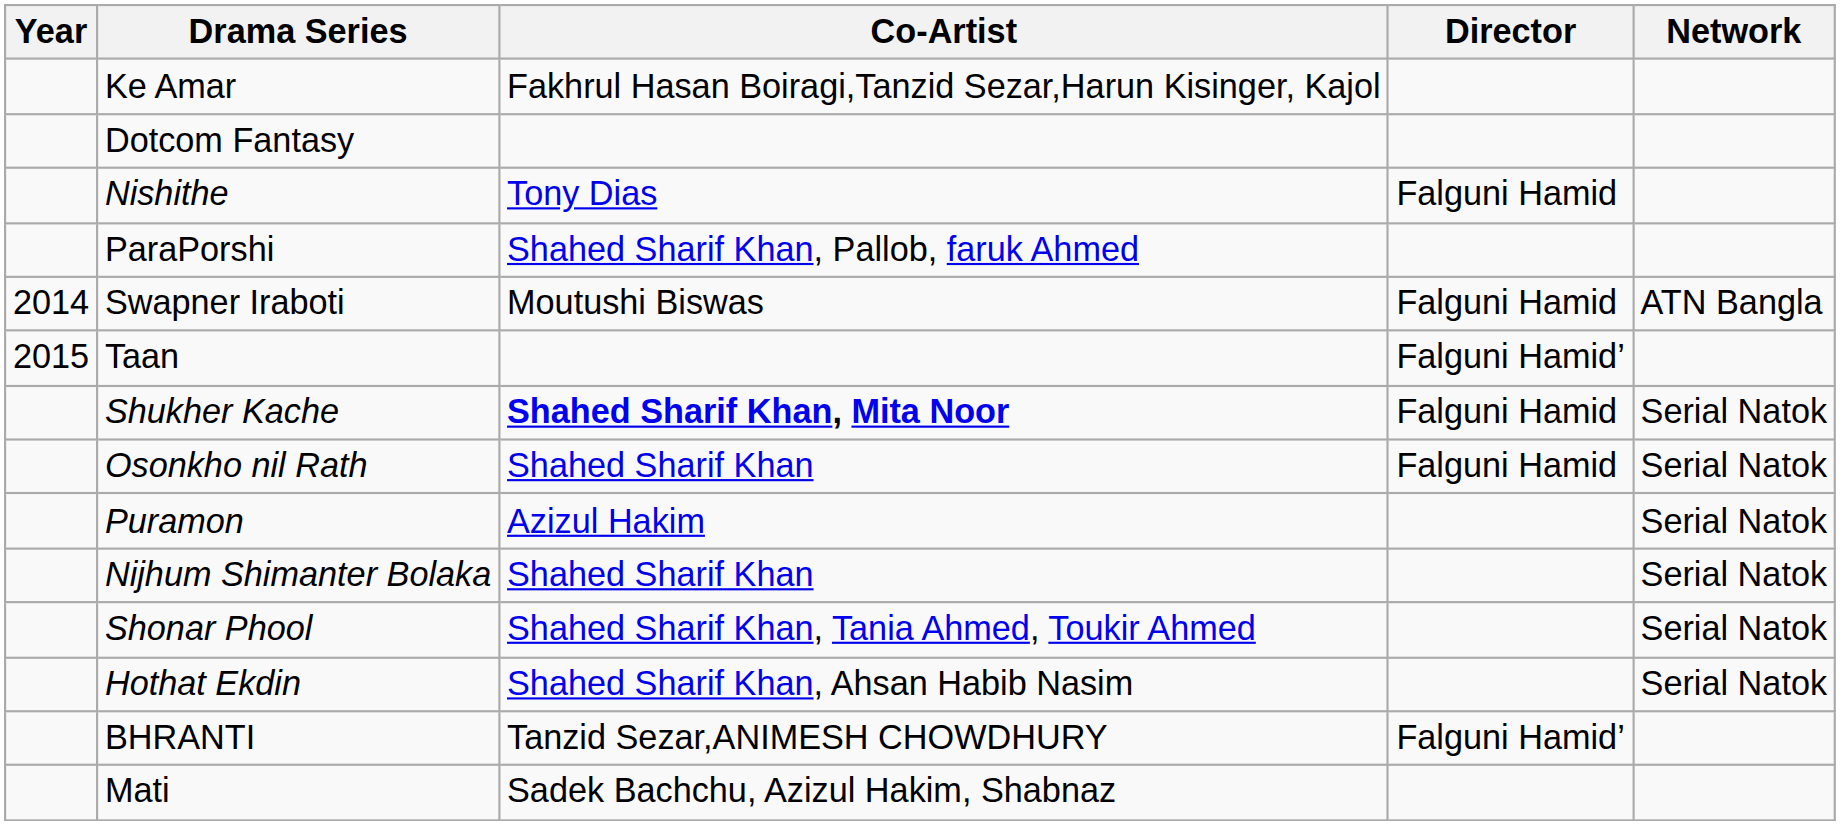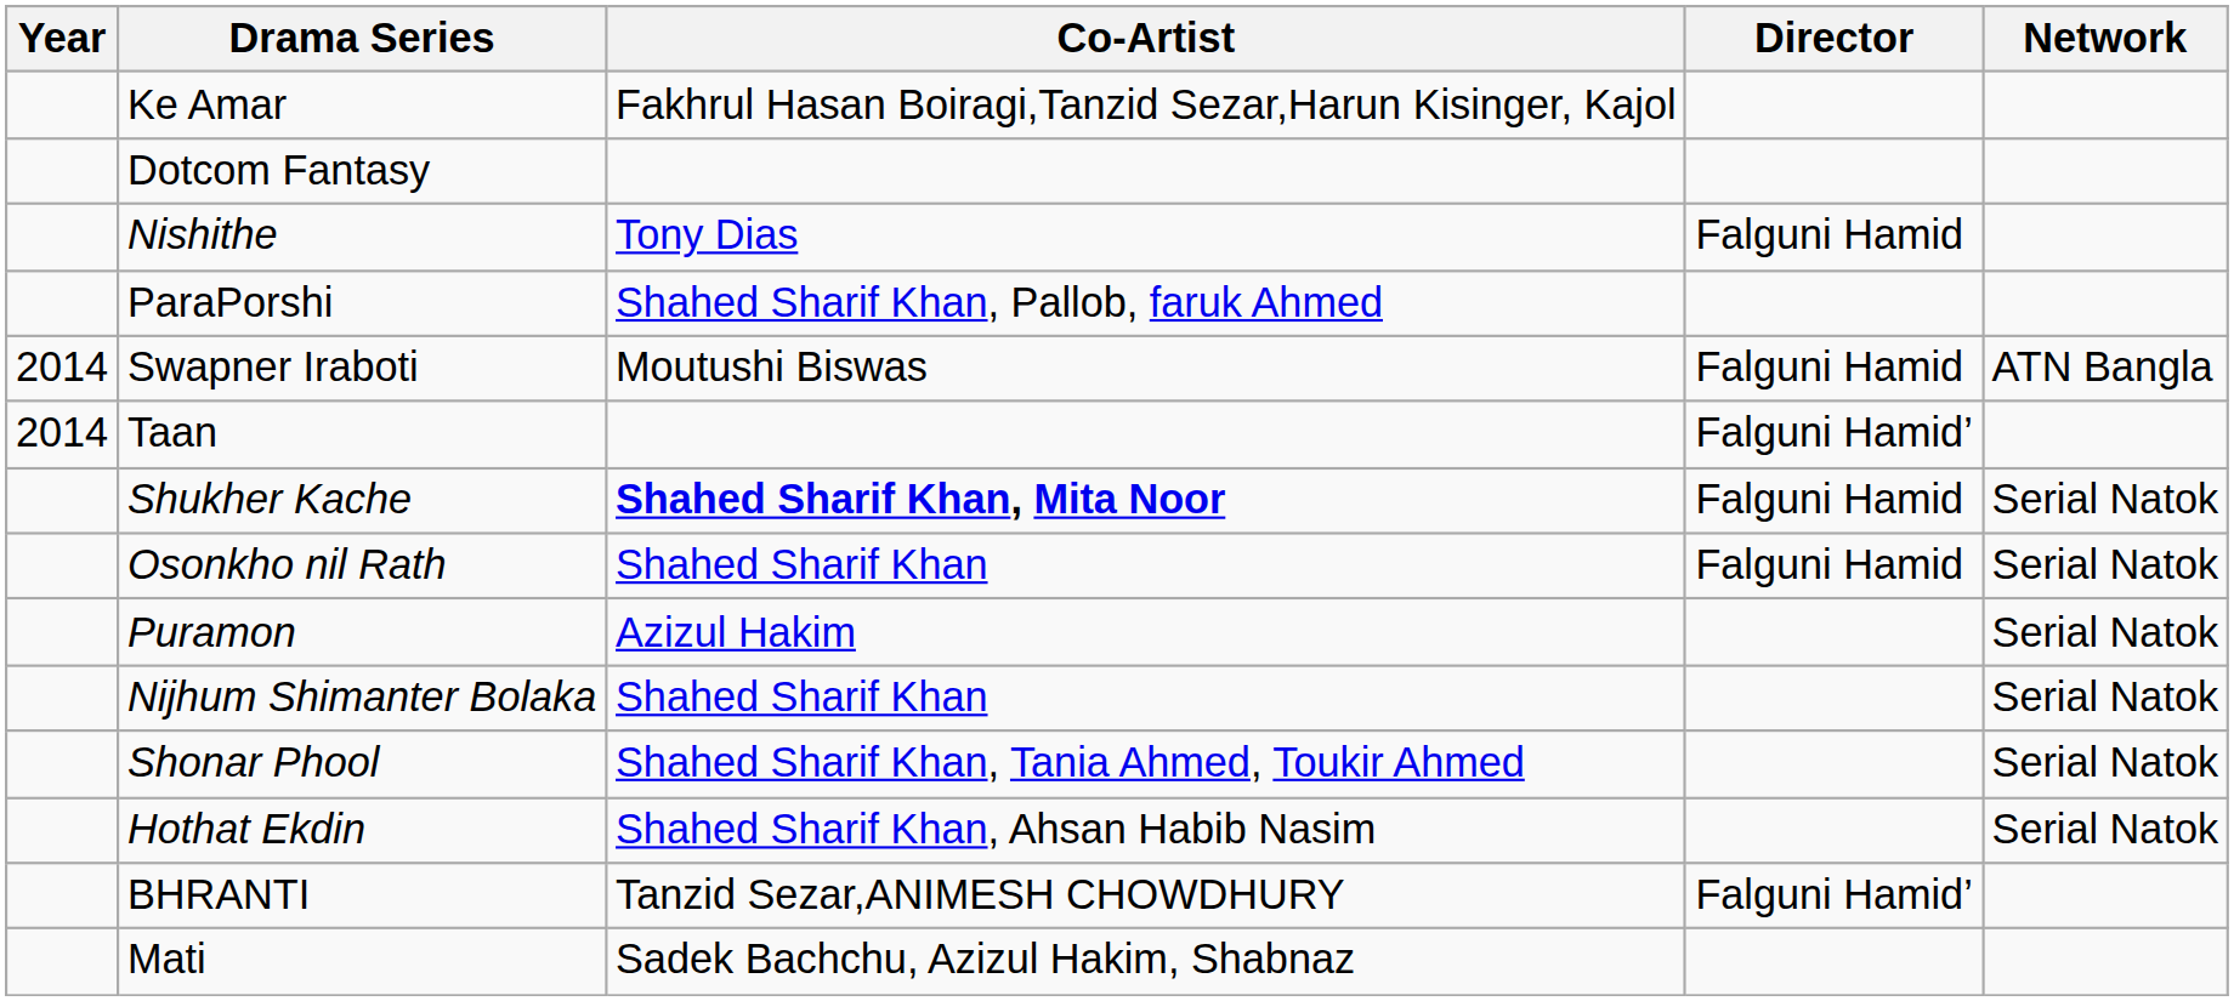Taan | Year: 2015 -> 2014
